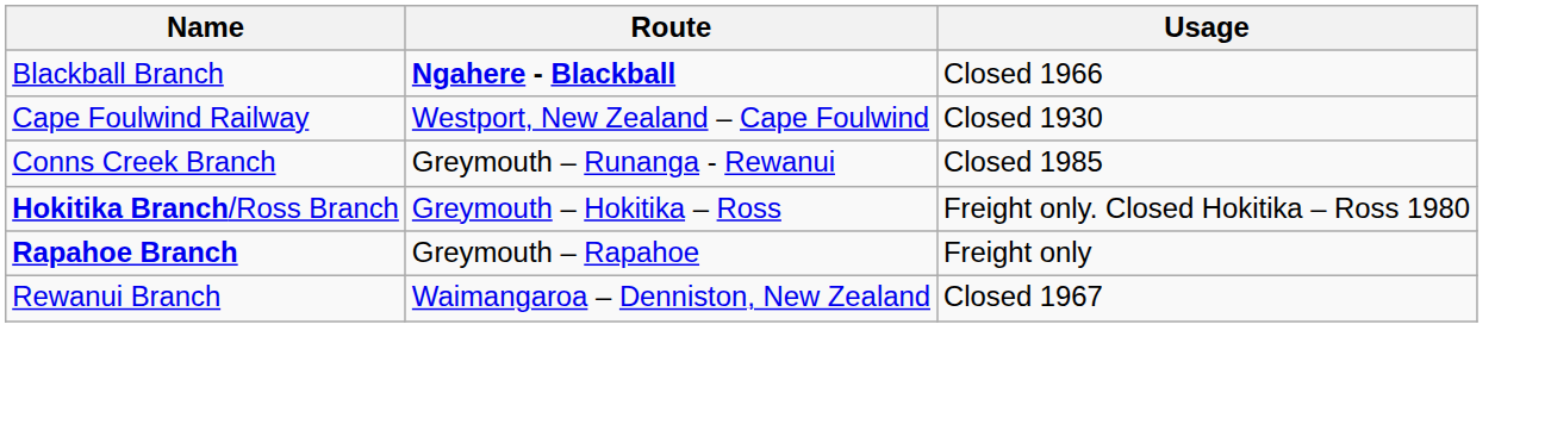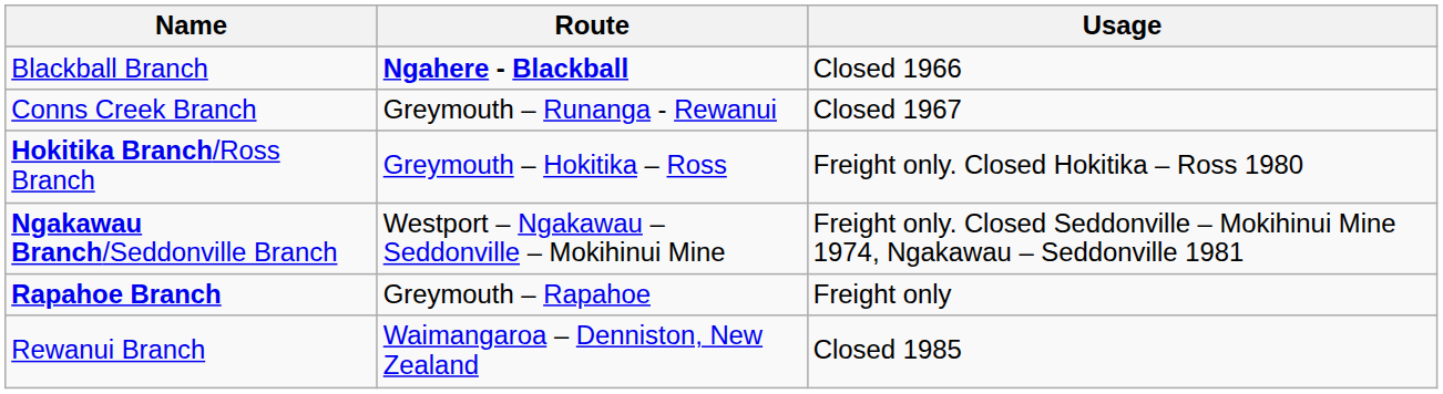- row: Cape Foulwind Railway | Westport, New Zealand – Cape Foulwind | Closed 1930
Conns Creek Branch | Usage: Closed 1985 -> Closed 1967
+ row: Ngakawau Branch/Seddonville Branch | Westport – Ngakawau – Seddonville – Mokihinui Mine | Freight only. Closed Seddonville – Mokihinui Mine 1974, Ngakawau – Seddonville 1981
Rewanui Branch | Usage: Closed 1967 -> Closed 1985
